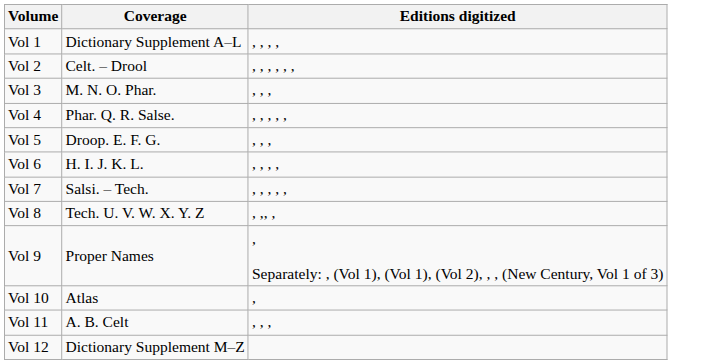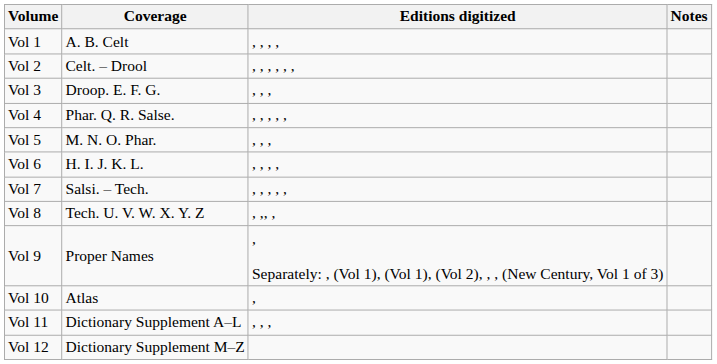+ column: Notes
Vol 1 | Coverage: Dictionary Supplement A–L -> A. B. Celt
Vol 3 | Coverage: M. N. O. Phar. -> Droop. E. F. G.
Vol 5 | Coverage: Droop. E. F. G. -> M. N. O. Phar.
Vol 11 | Coverage: A. B. Celt -> Dictionary Supplement A–L
